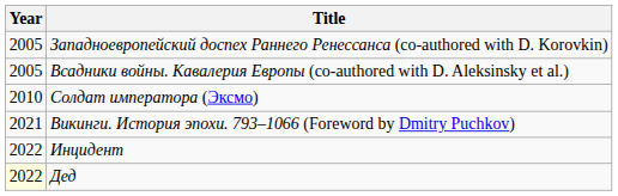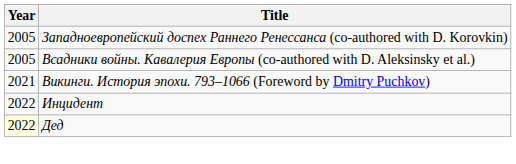- row: 2010 | Солдат императора (Эксмо)
